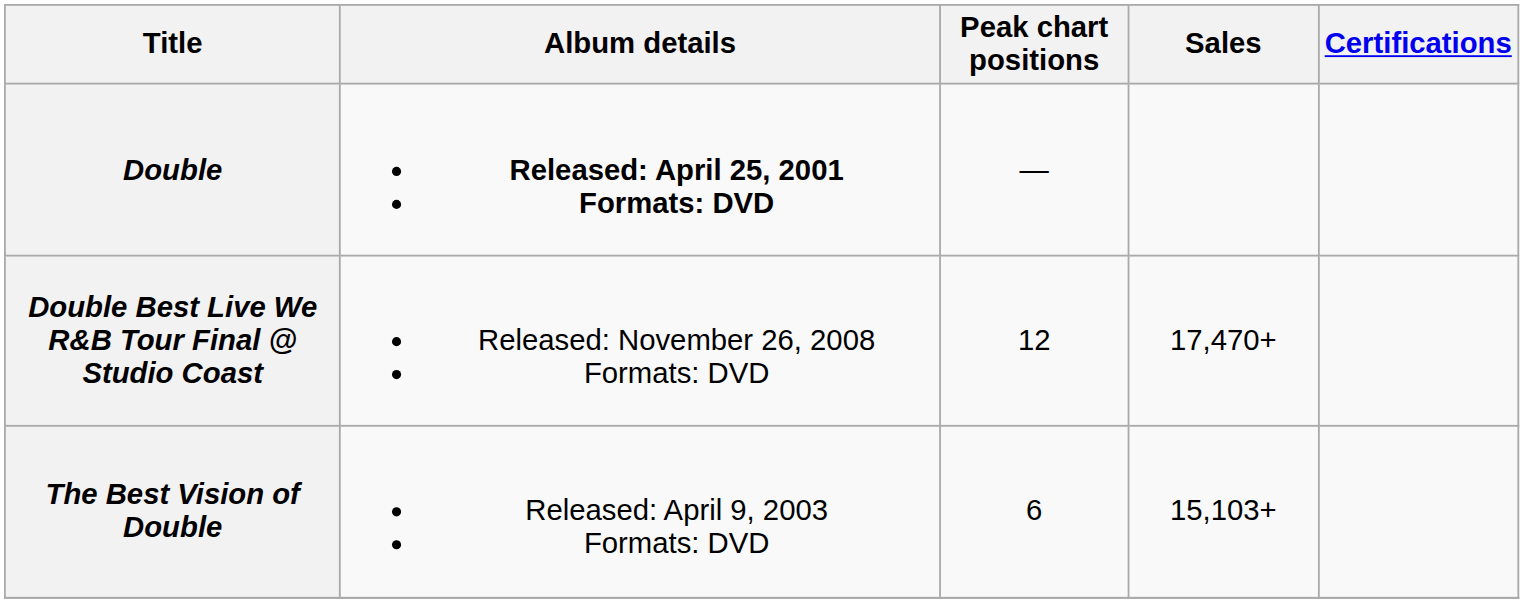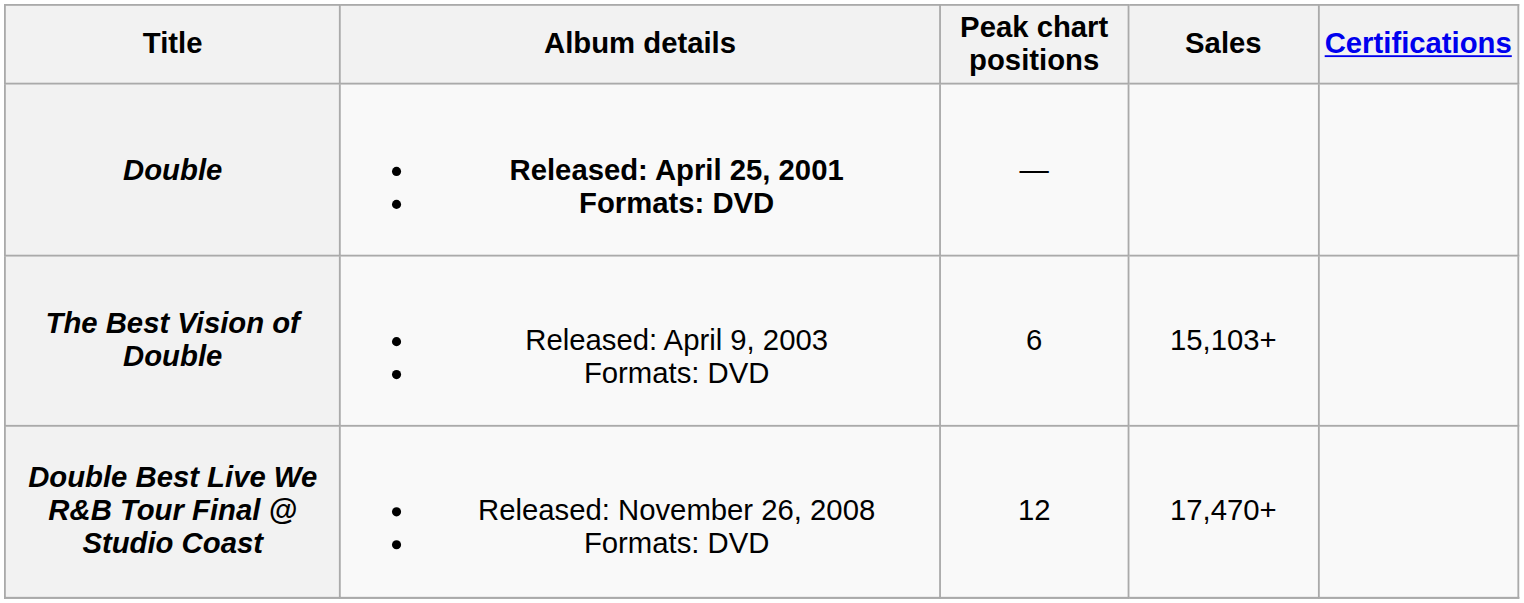rows swapped: The Best Vision of Double <-> Double Best Live We R&B Tour Final @ Studio Coast
